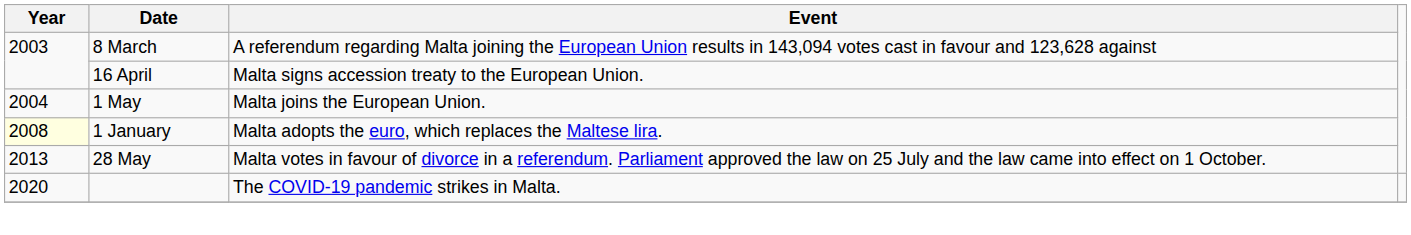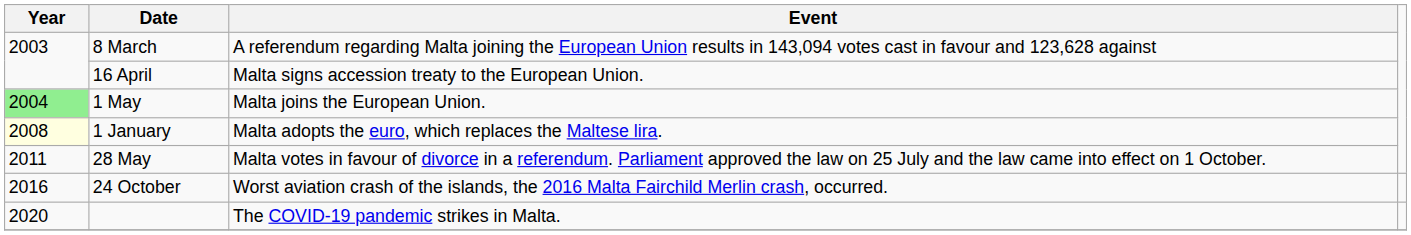1 May | Year: no background -> lightgreen background
28 May | Year: 2013 -> 2011
+ row: 2016 | 24 October | Worst aviation crash of the islands, the 2016 Malta Fairchild Merlin crash, occurred.
